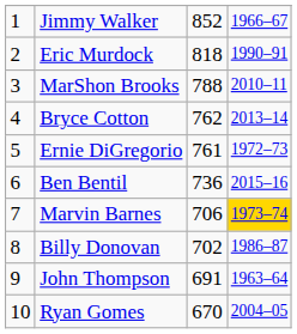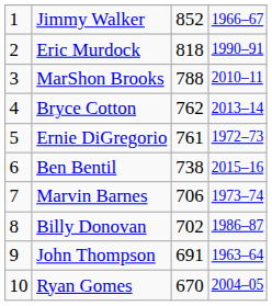Ben Bentil | column 3: 736 -> 738
Marvin Barnes | column 4: gold background -> no background
